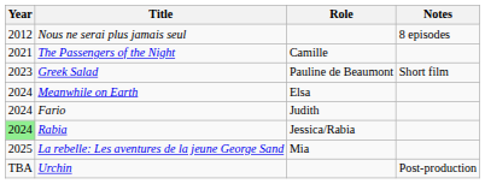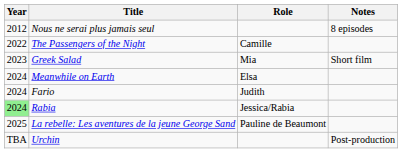The Passengers of the Night | Year: 2021 -> 2022
Greek Salad | Role: Pauline de Beaumont -> Mia
La rebelle: Les aventures de la jeune George Sand | Role: Mia -> Pauline de Beaumont
